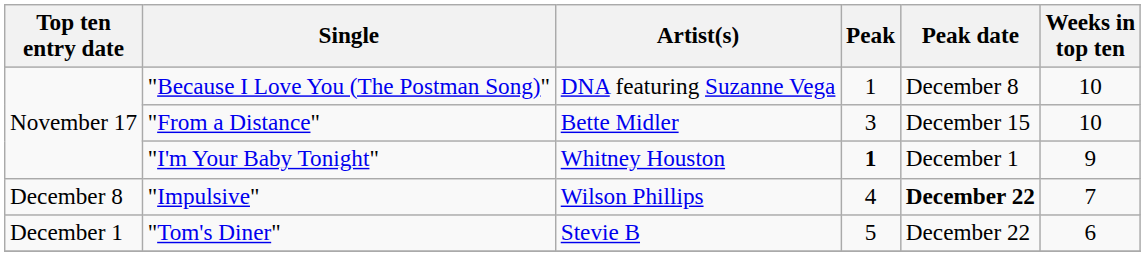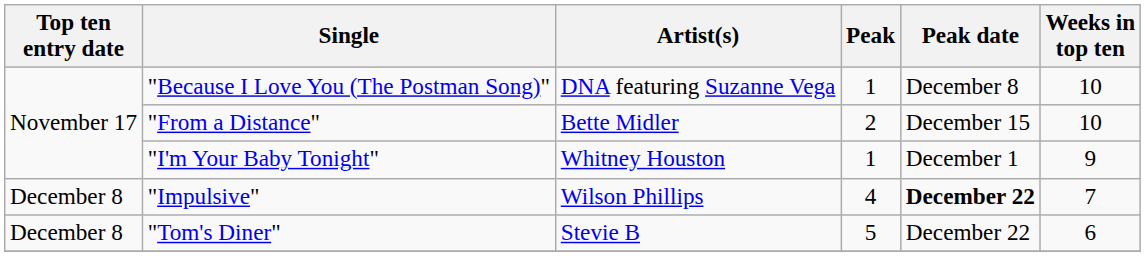"From a Distance" | Peak: 3 -> 2
"I'm Your Baby Tonight" | Peak: bold -> normal
"Tom's Diner" | Top ten entry date: December 1 -> December 8
